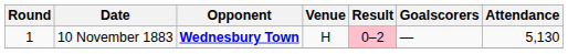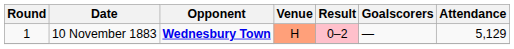10 November 1883 | Venue: no background -> lightsalmon background
10 November 1883 | Attendance: 5,130 -> 5,129
